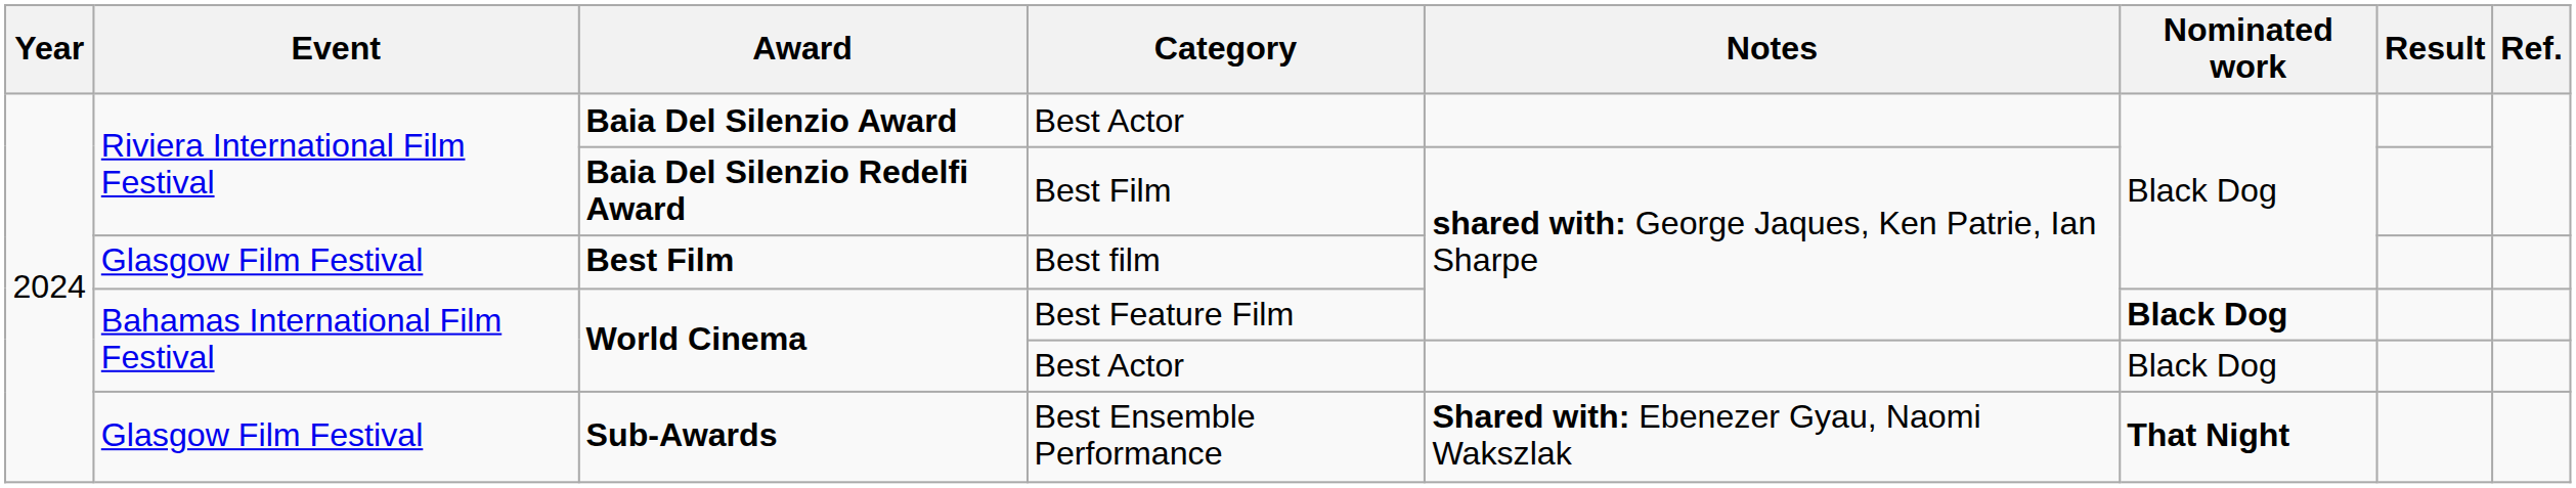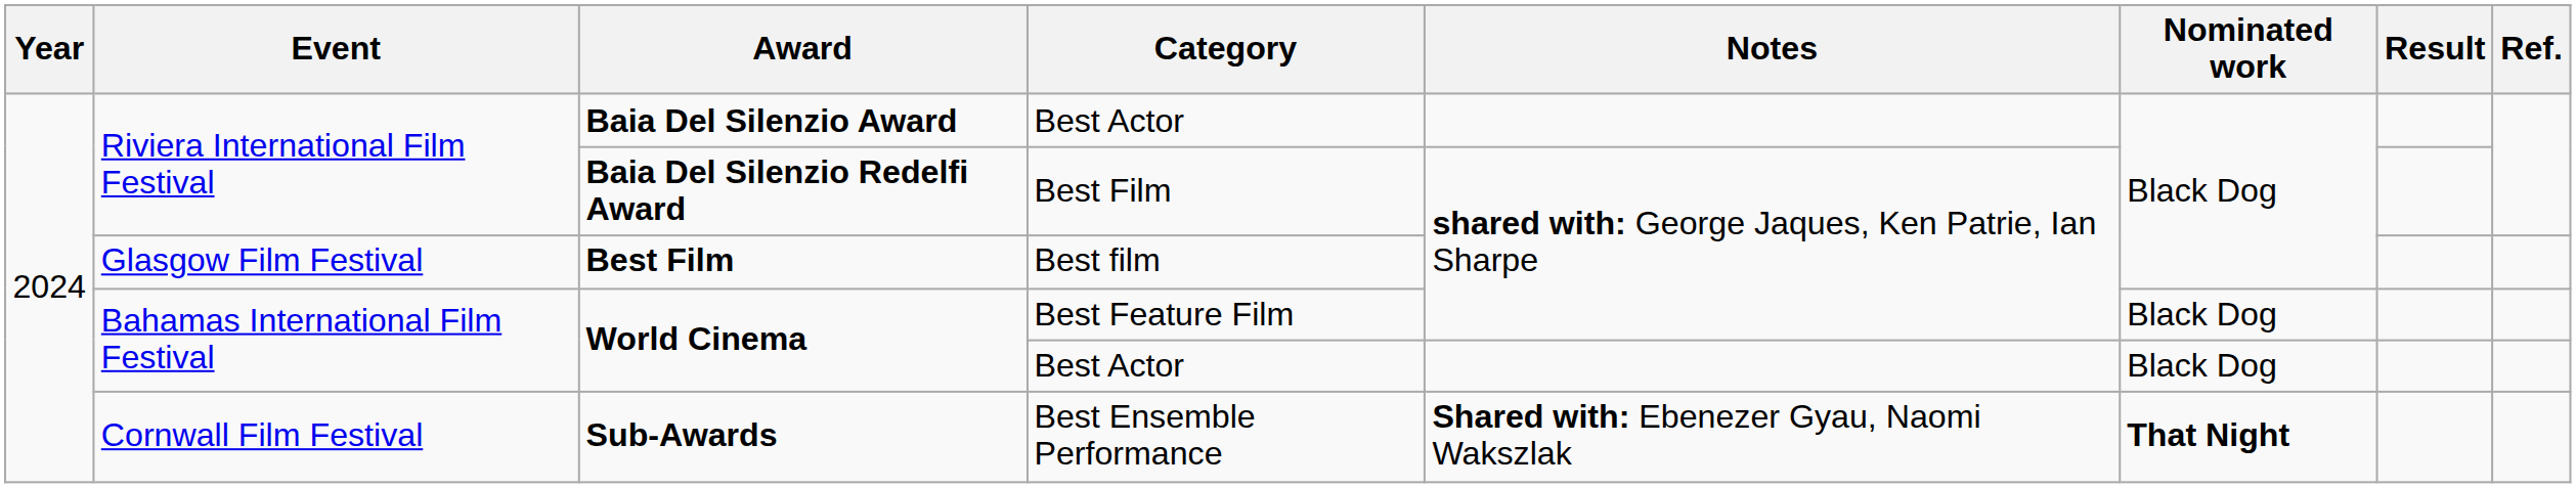World Cinema / Best Feature Film | Nominated work: bold -> normal
Sub-Awards | Event: Glasgow Film Festival -> Cornwall Film Festival
